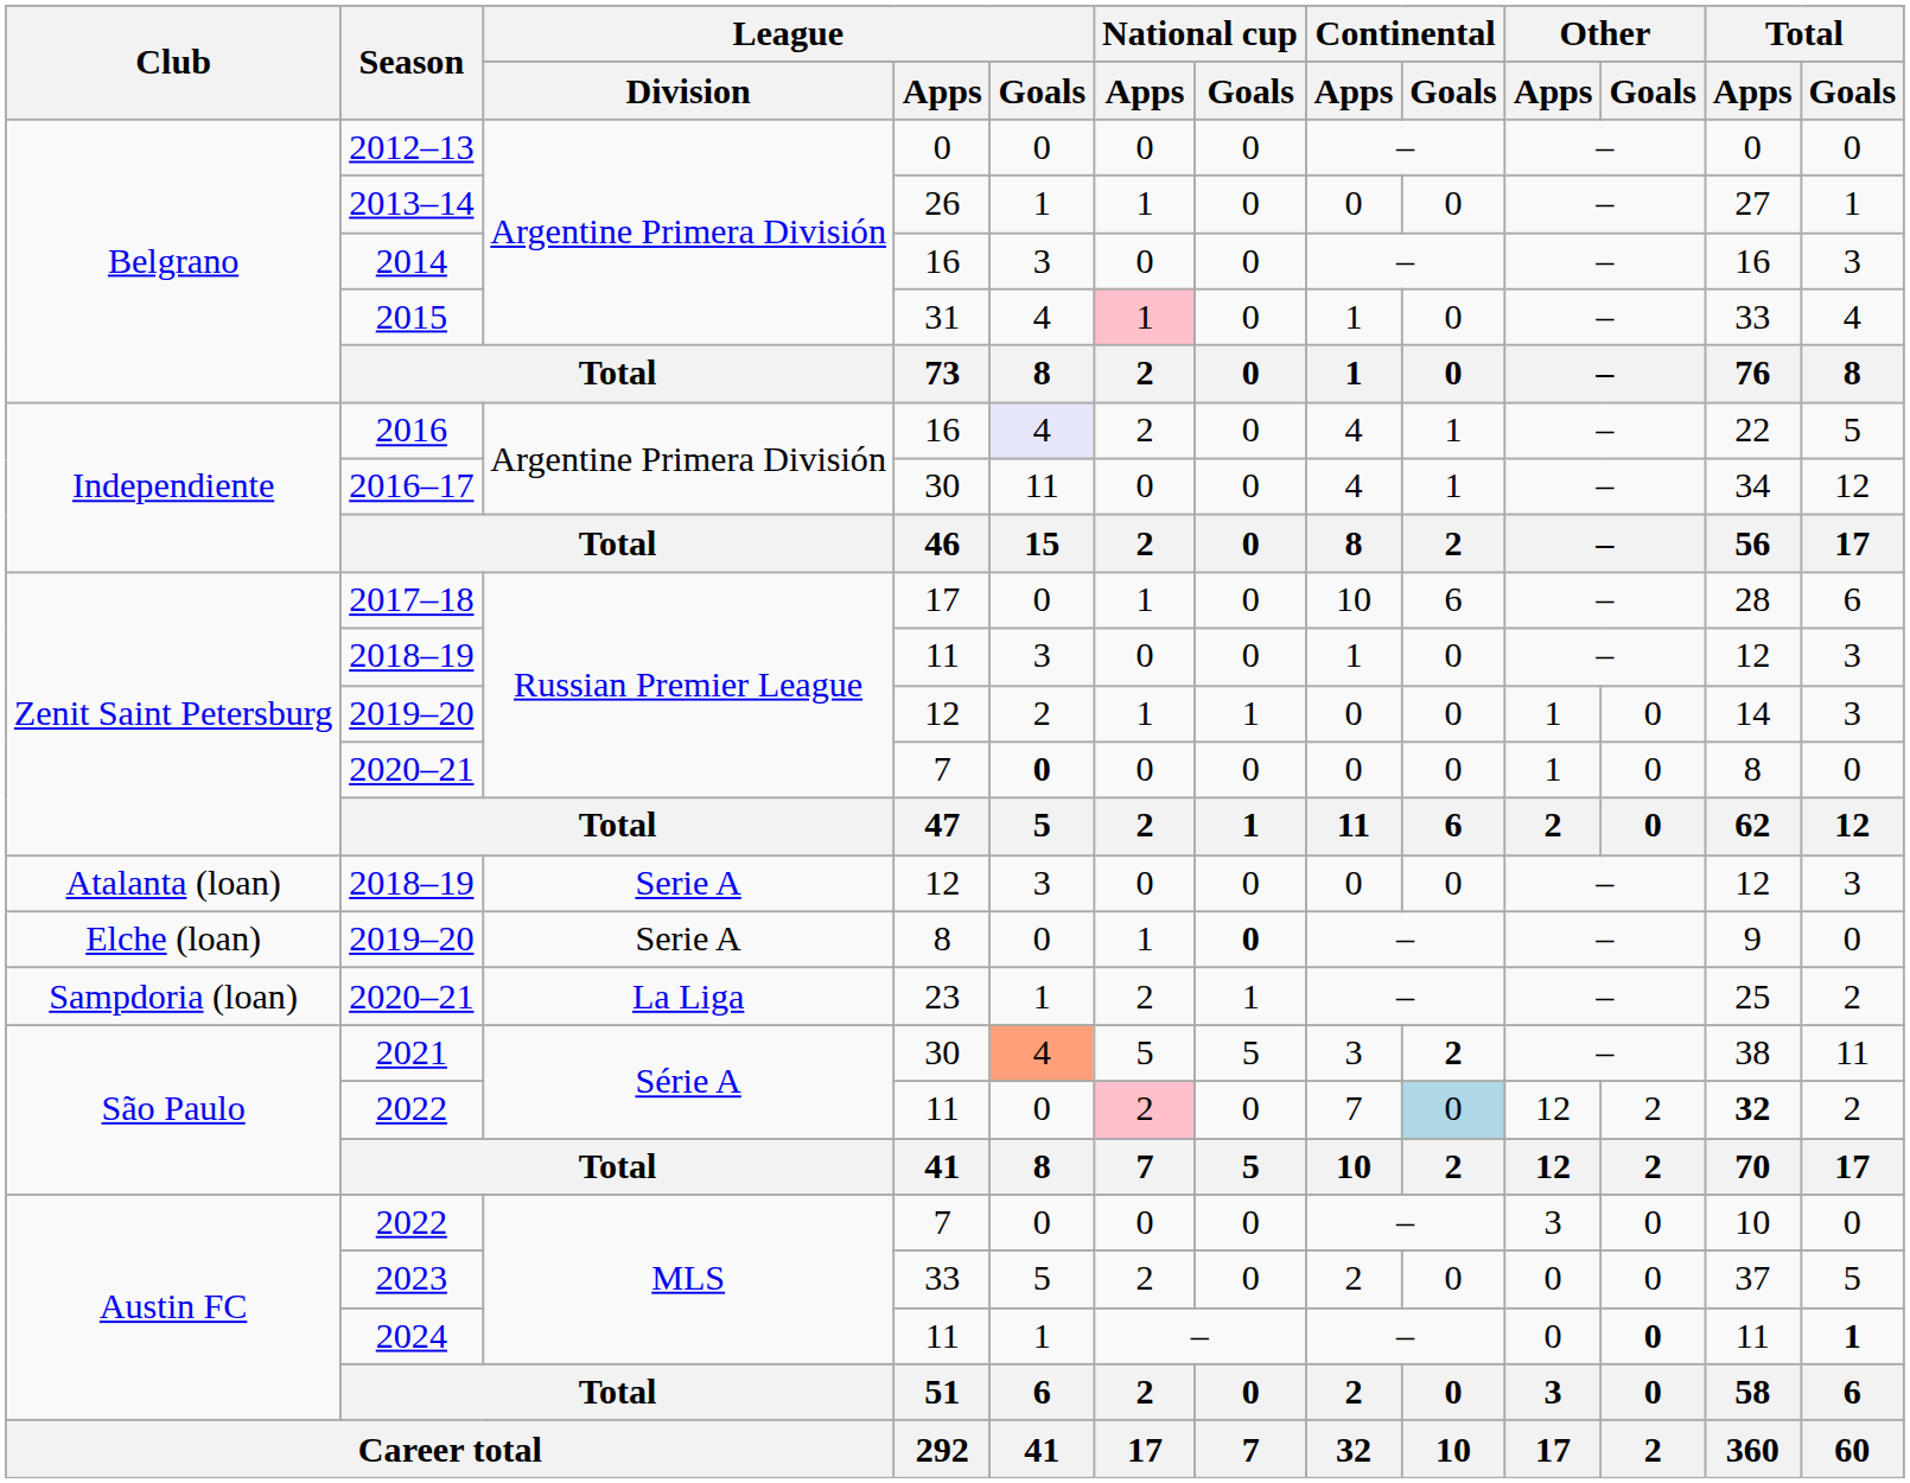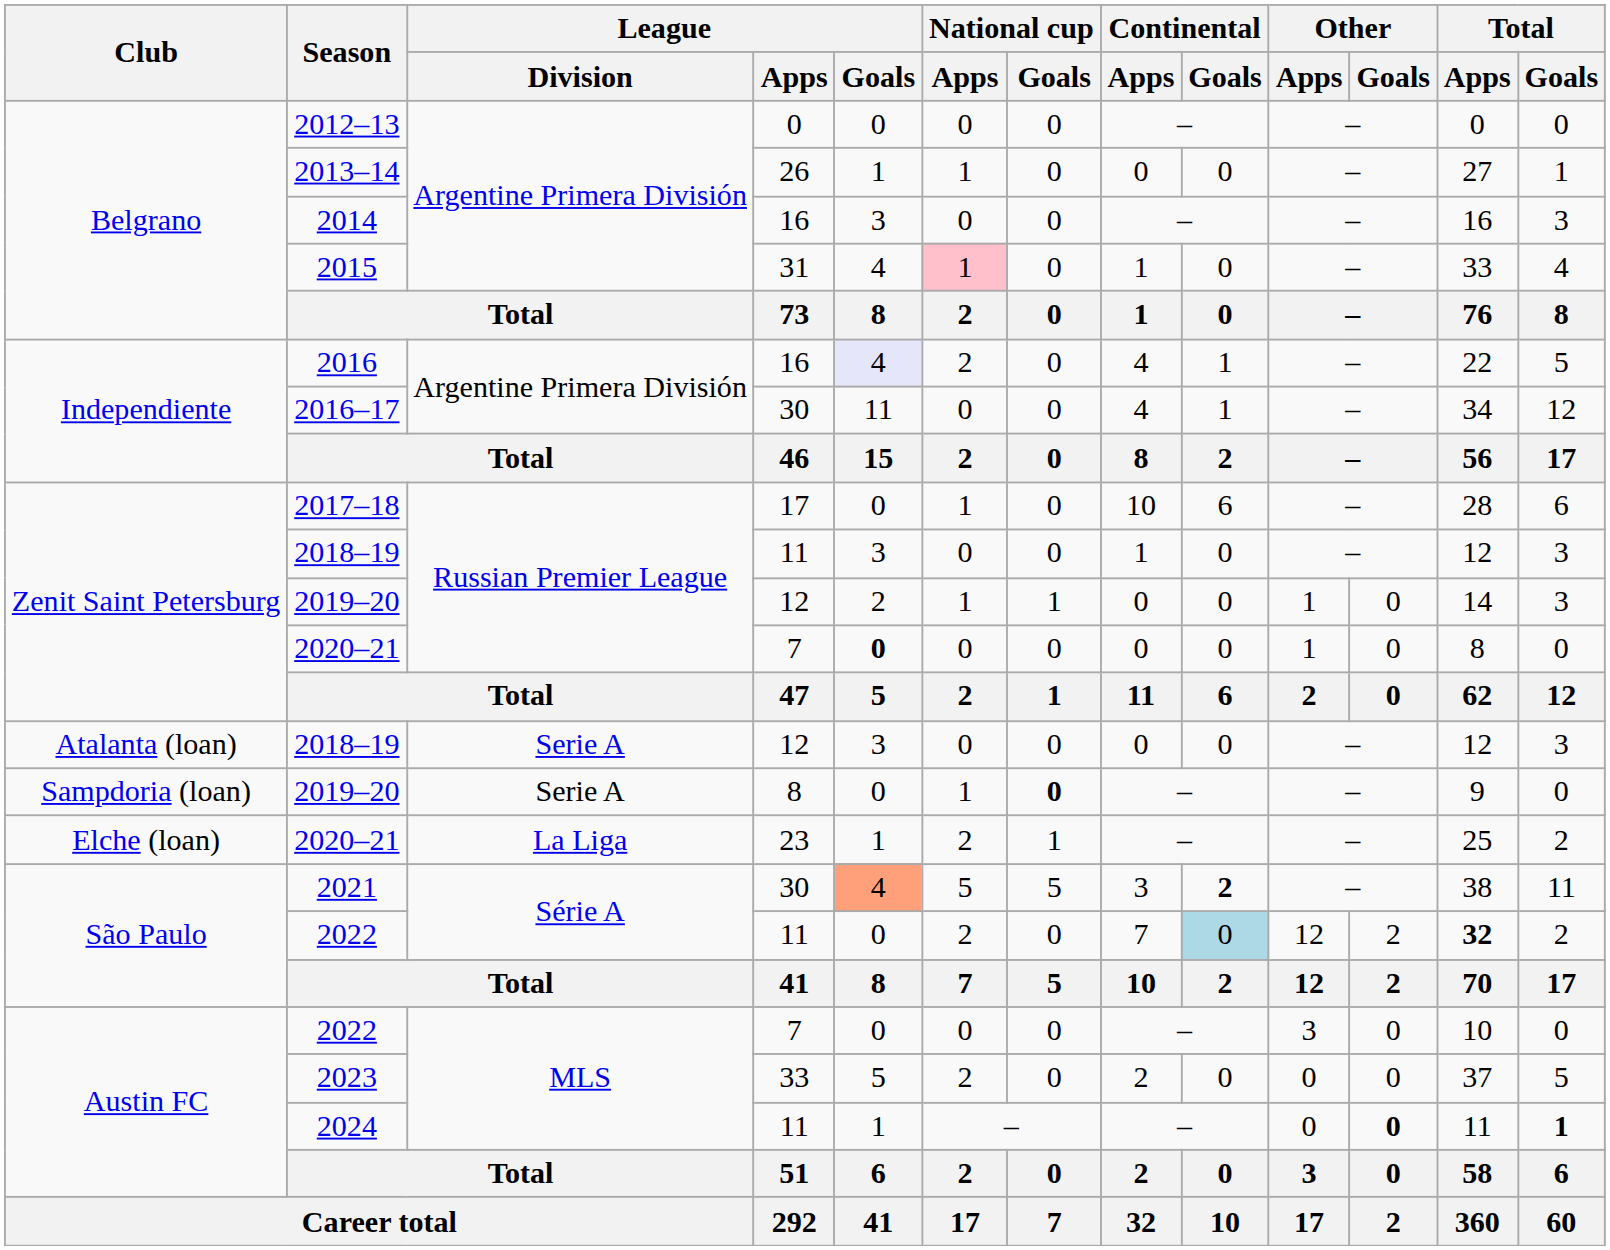2019–20 / 8 | Club: Elche (loan) -> Sampdoria (loan)
2020–21 / 23 | Club: Sampdoria (loan) -> Elche (loan)
2022 / 11 | National cup / Apps: pink background -> no background
